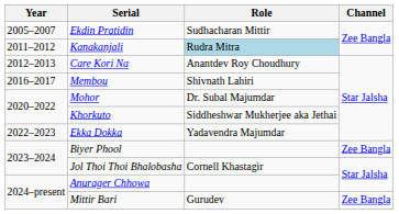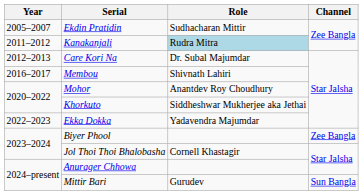Care Kori Na | Role: Anantdev Roy Choudhury -> Dr. Subal Majumdar
Mohor | Role: Dr. Subal Majumdar -> Anantdev Roy Choudhury
Mittir Bari | Channel: Zee Bangla -> Sun Bangla
